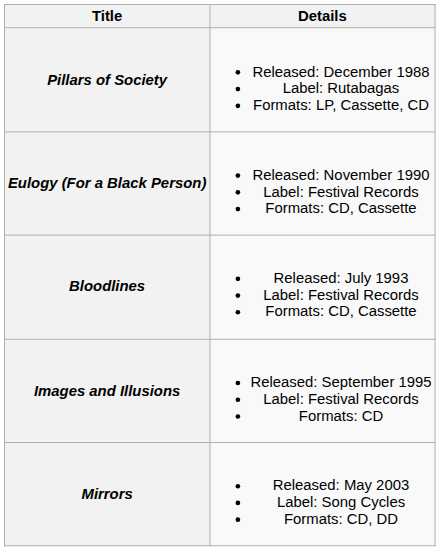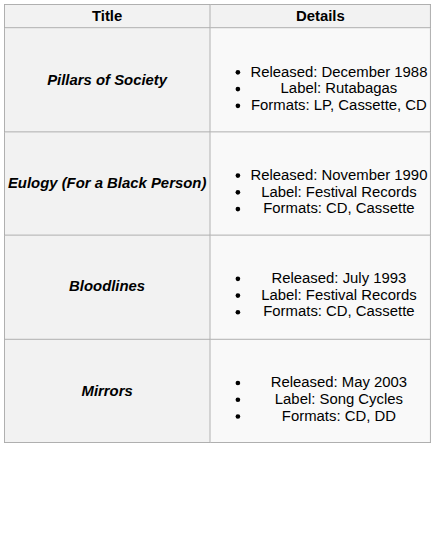- row: Images and Illusions | Released: September 1995 Label: Festival Records Formats: CD
